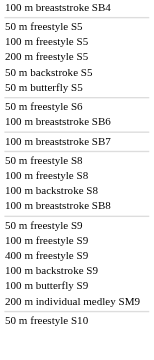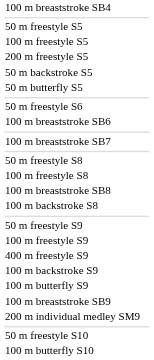rows swapped: 100 m backstroke S8 <-> 100 m breaststroke SB8
+ row: 100 m breaststroke SB9
+ row: 100 m butterfly S10
